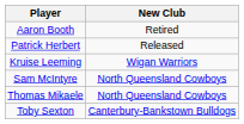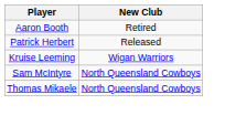- row: Toby Sexton | Canterbury-Bankstown Bulldogs
